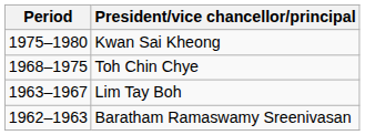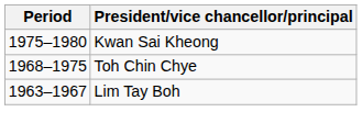- row: 1962–1963 | Baratham Ramaswamy Sreenivasan
